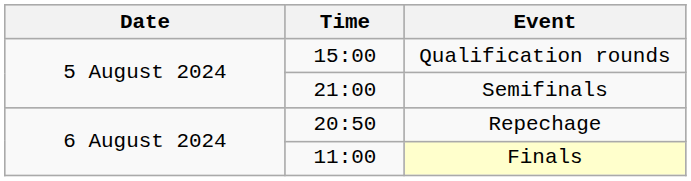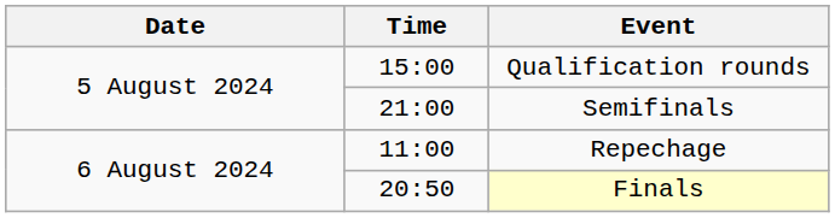Repechage | Time: 20:50 -> 11:00
Finals | Time: 11:00 -> 20:50
